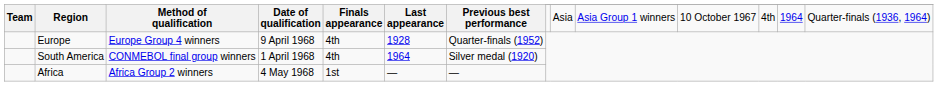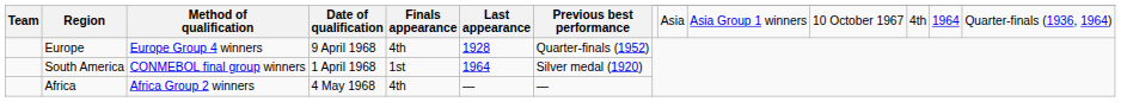South America | Finals appearance: 4th -> 1st
Africa | Finals appearance: 1st -> 4th
